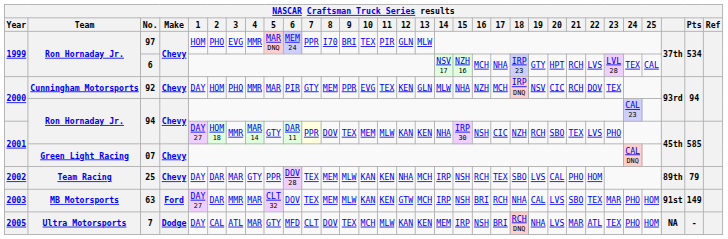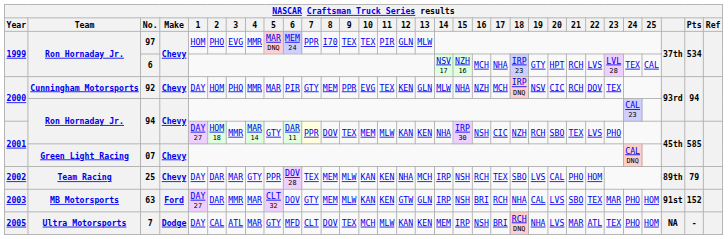97 | 9: BRI -> TEX
63 | 7: TEX -> GTY
63 | 13: MCH -> GLN
63 | Pts: 149 -> 152
